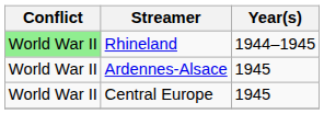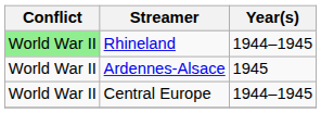Central Europe | Year(s): 1945 -> 1944–1945
